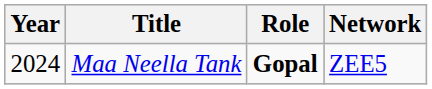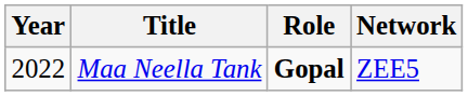Maa Neella Tank | Year: 2024 -> 2022
